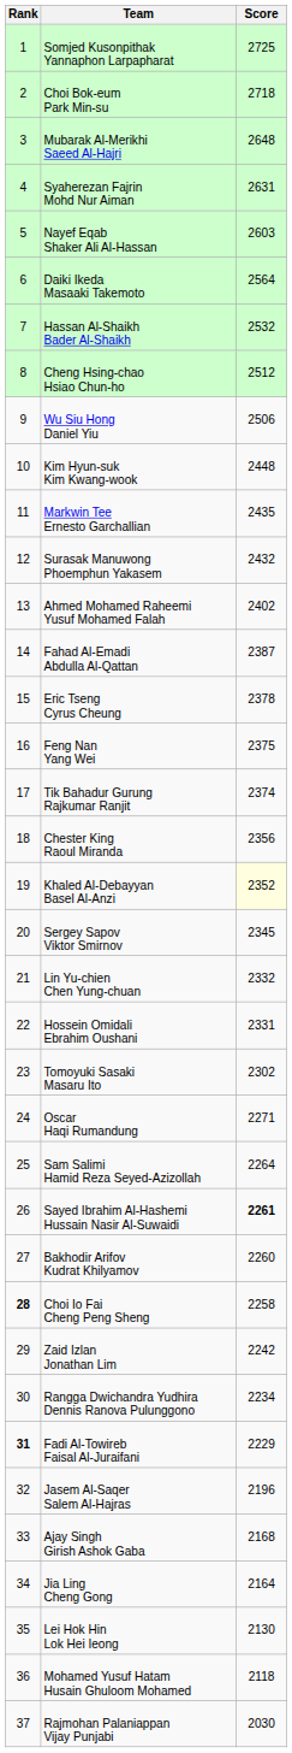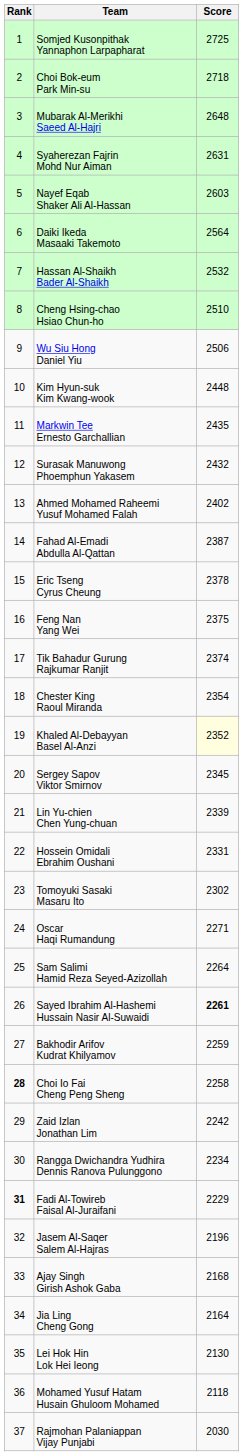Cheng Hsing-chao Hsiao Chun-ho | Score: 2512 -> 2510
Chester King Raoul Miranda | Score: 2356 -> 2354
Lin Yu-chien Chen Yung-chuan | Score: 2332 -> 2339
Bakhodir Arifov Kudrat Khilyamov | Score: 2260 -> 2259
